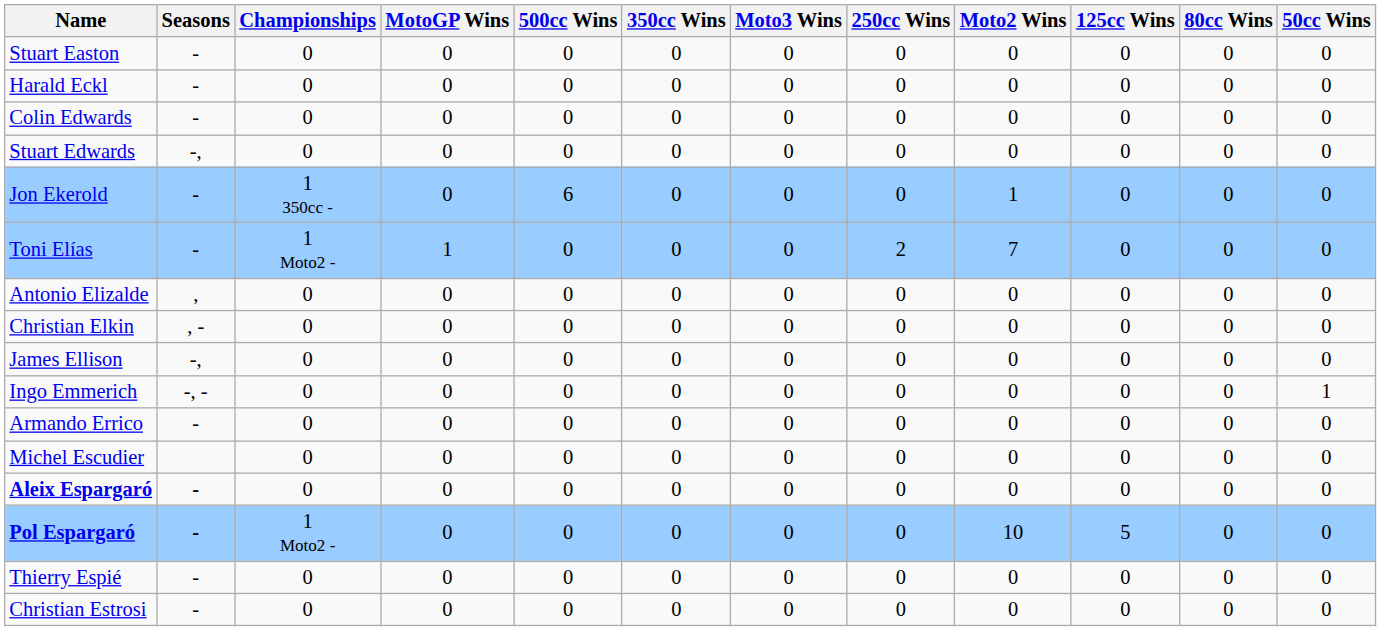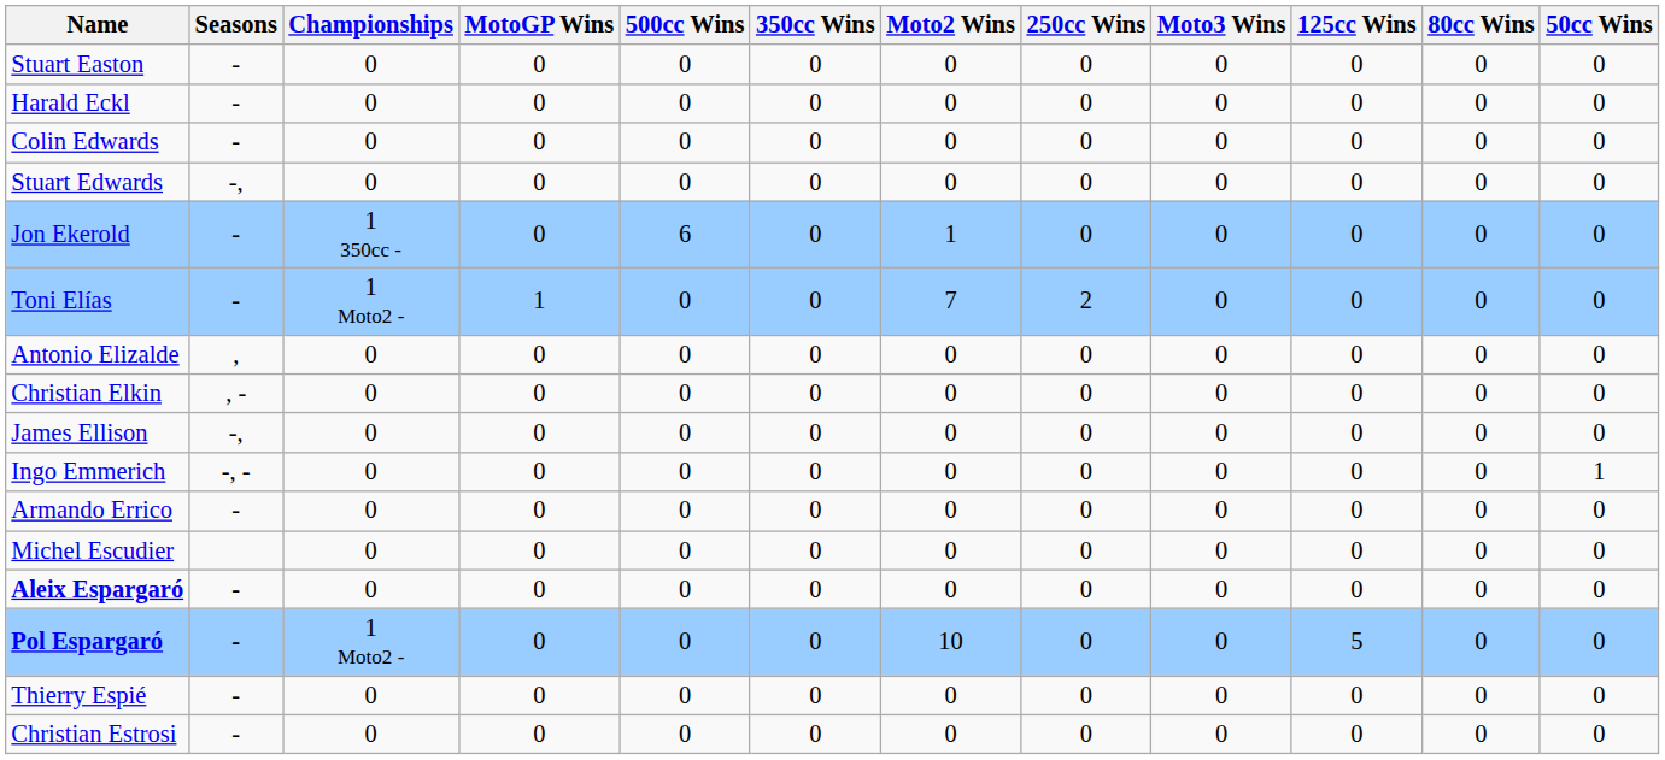columns swapped: Moto2 Wins <-> Moto3 Wins
